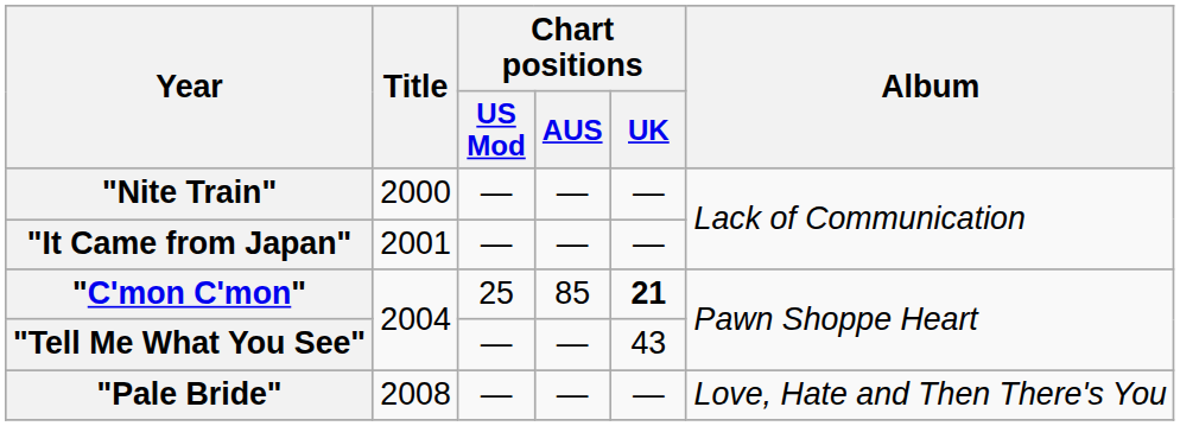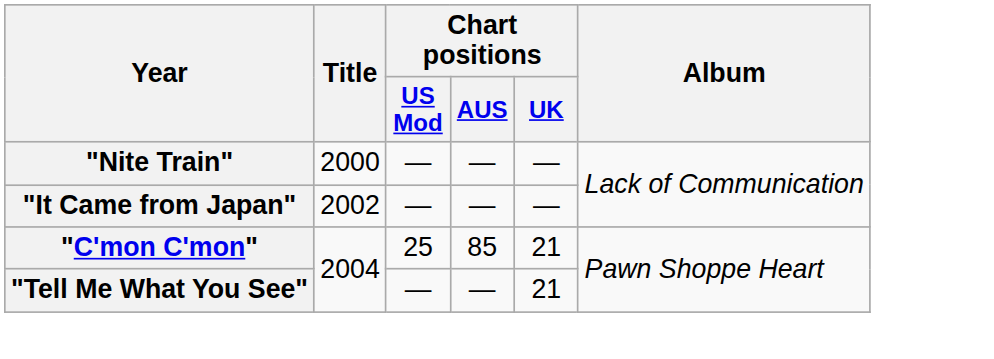"It Came from Japan" | Title: 2001 -> 2002
"C'mon C'mon" | Chart positions / UK: bold -> normal
"Tell Me What You See" | Chart positions / UK: 43 -> 21
- row: "Pale Bride" | 2008 | — | — | — | Love, Hate and Then There's You
